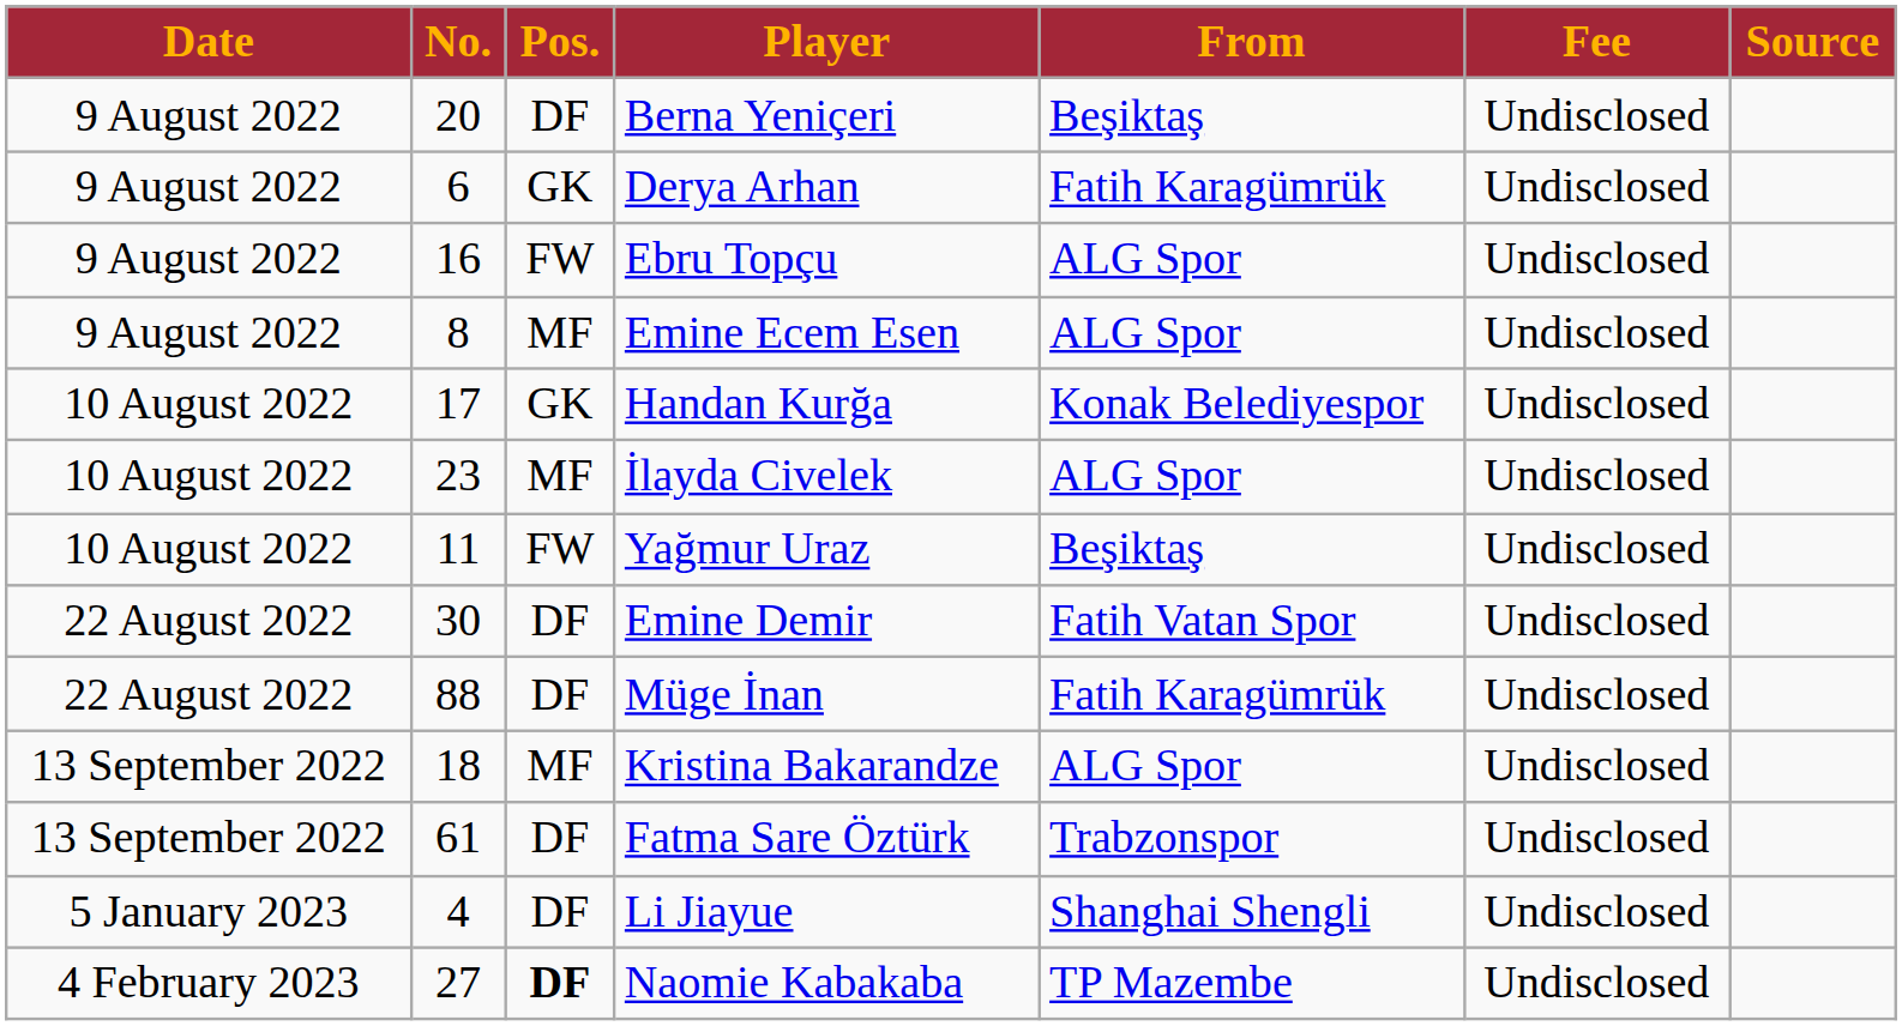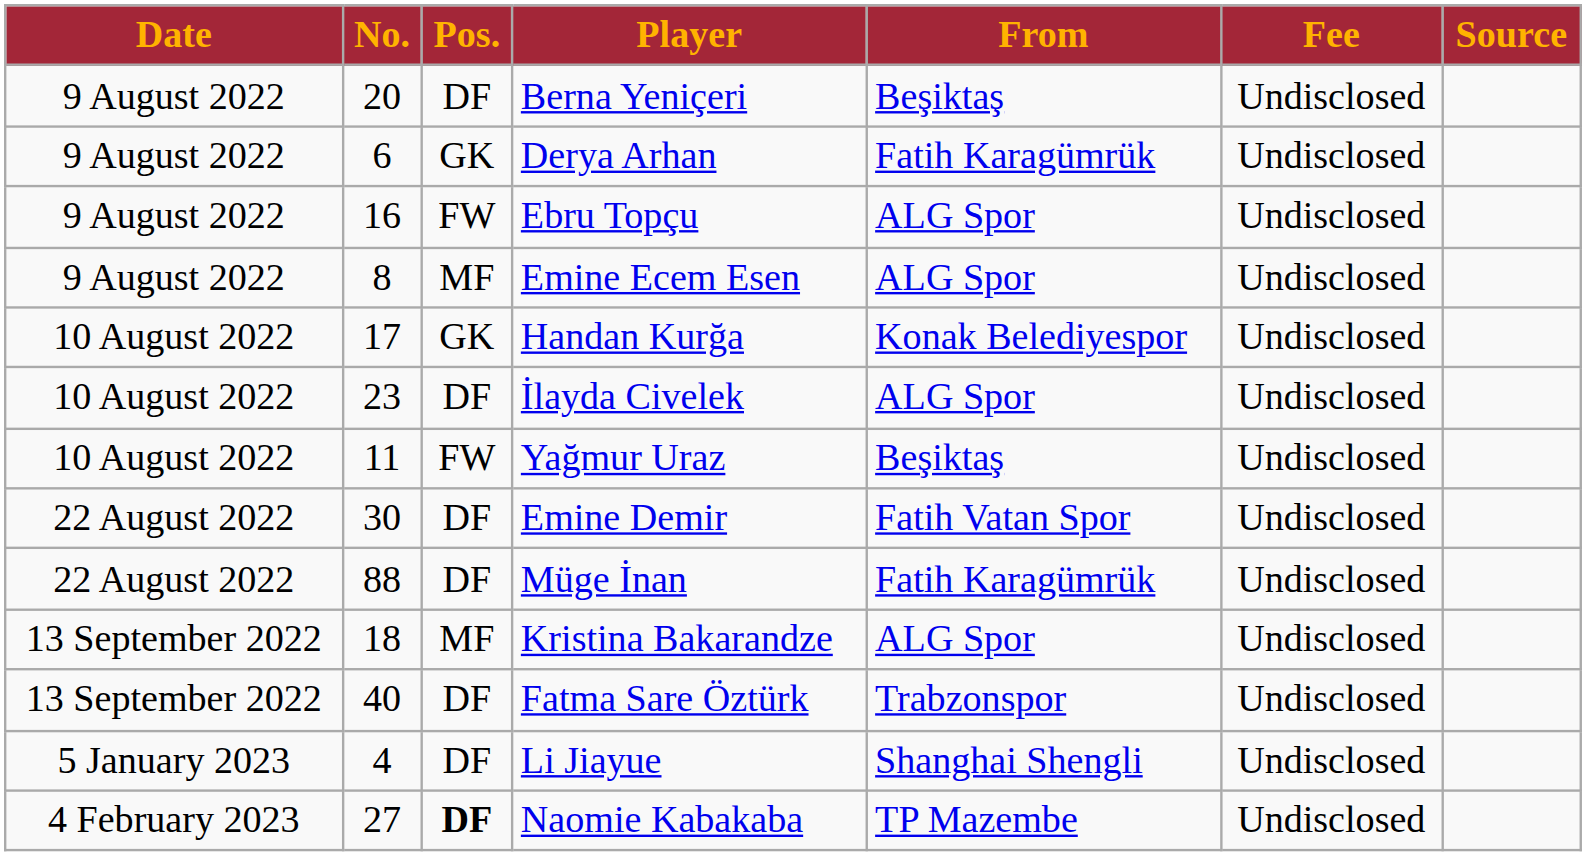İlayda Civelek | Pos.: MF -> DF
Fatma Sare Öztürk | No.: 61 -> 40
